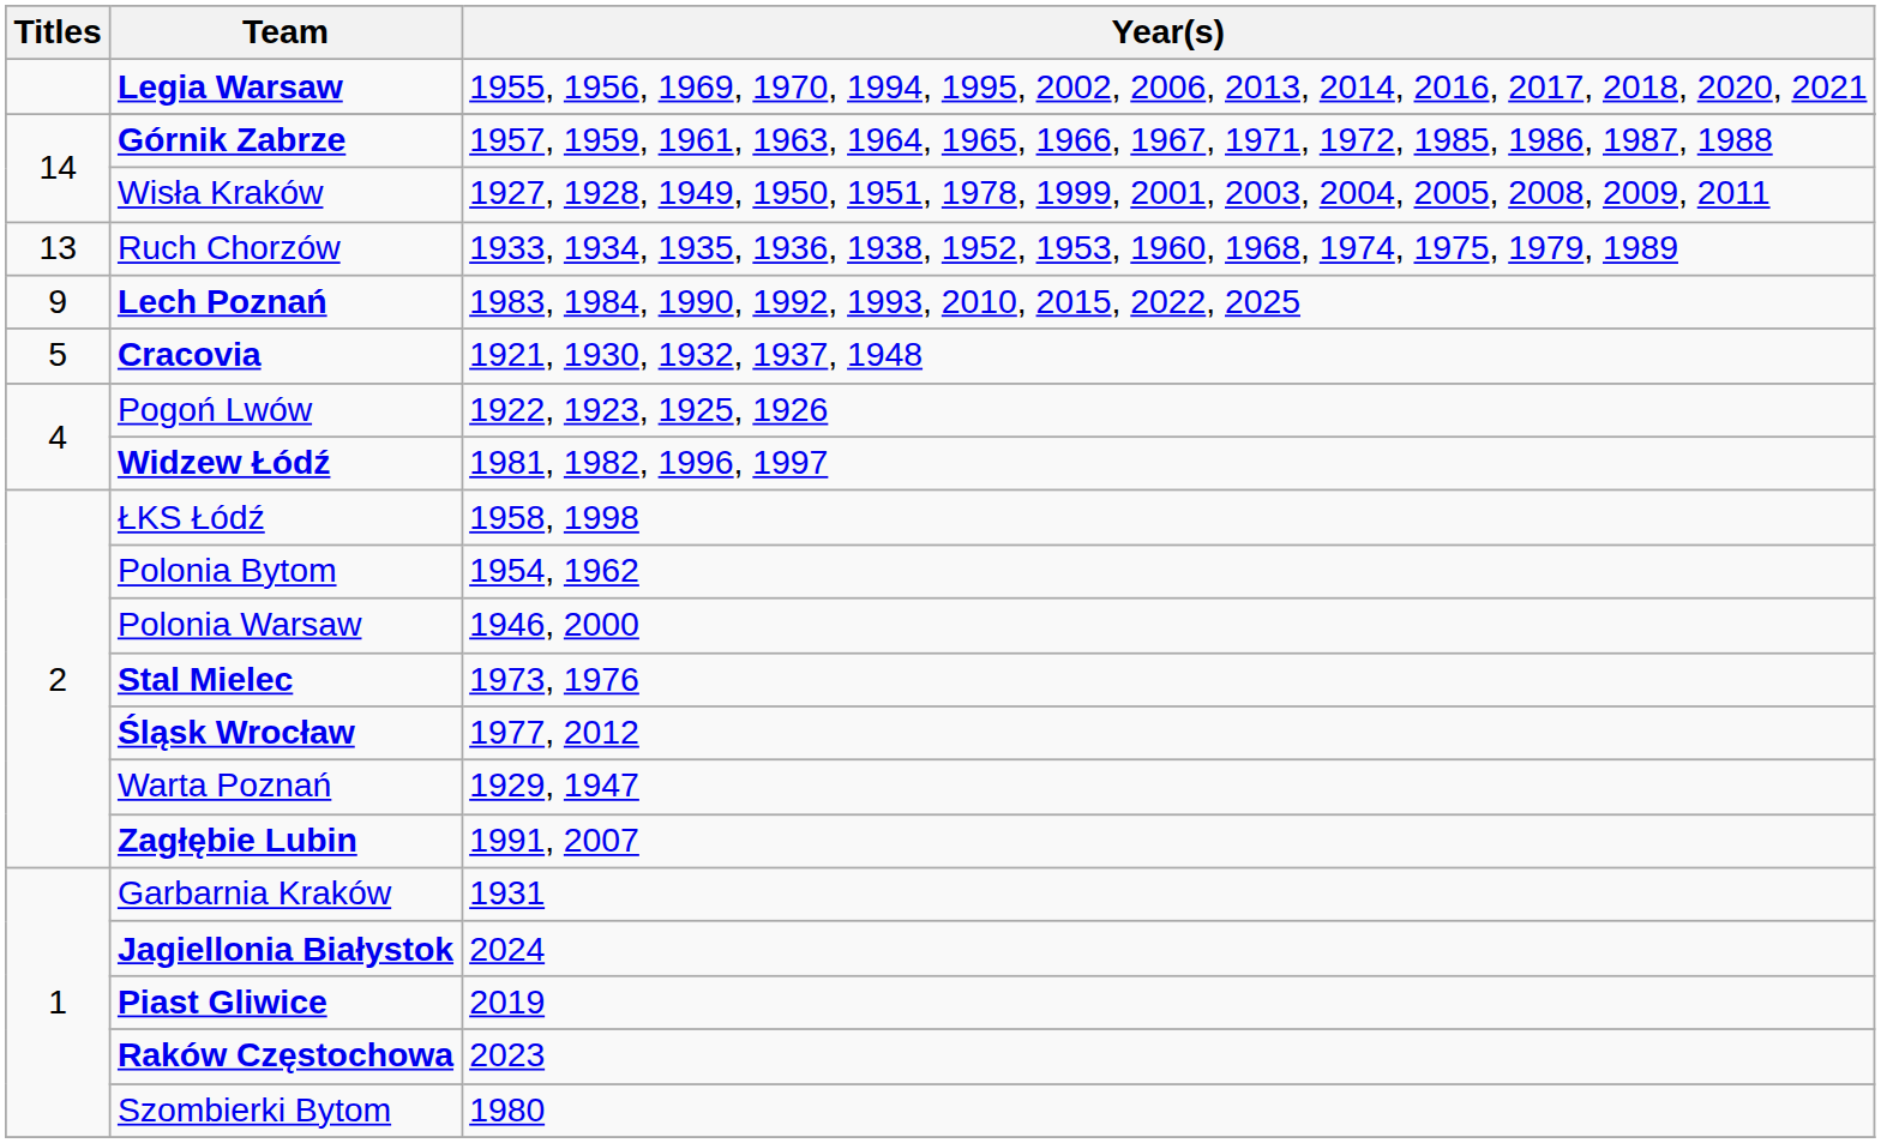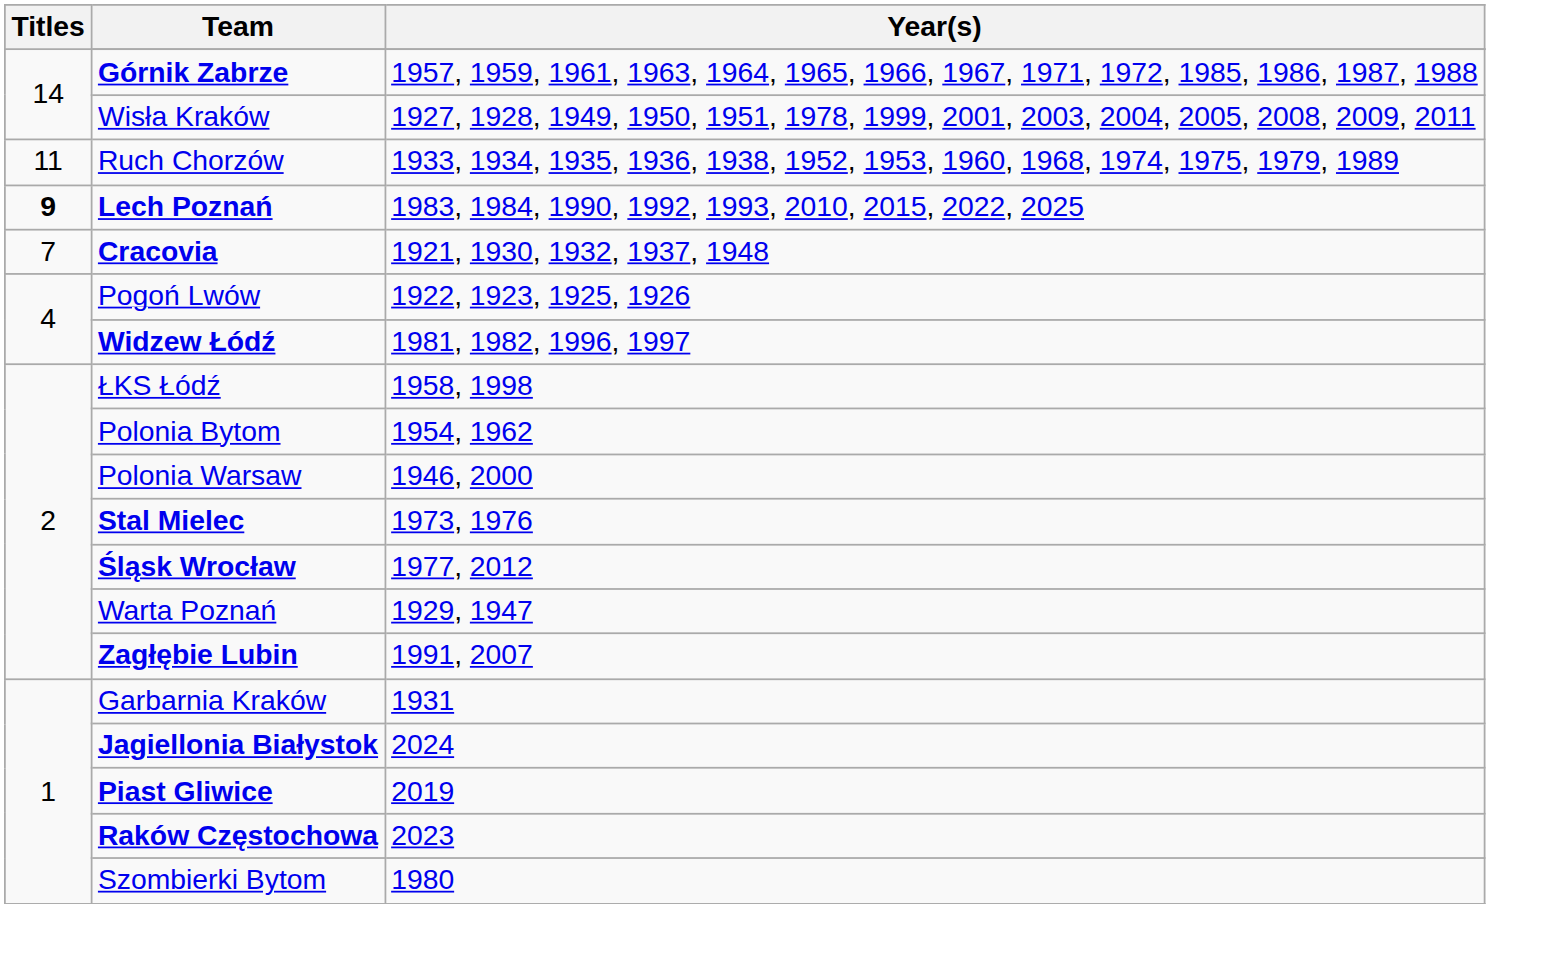- row: Legia Warsaw | 1955, 1956, 1969, 1970, 1994, 1995, 2002, 2006, 2013, 2014, 2016, 2017, 2018, 2020, 2021
Ruch Chorzów | Titles: 13 -> 11
Lech Poznań | Titles: normal -> bold
Cracovia | Titles: 5 -> 7
